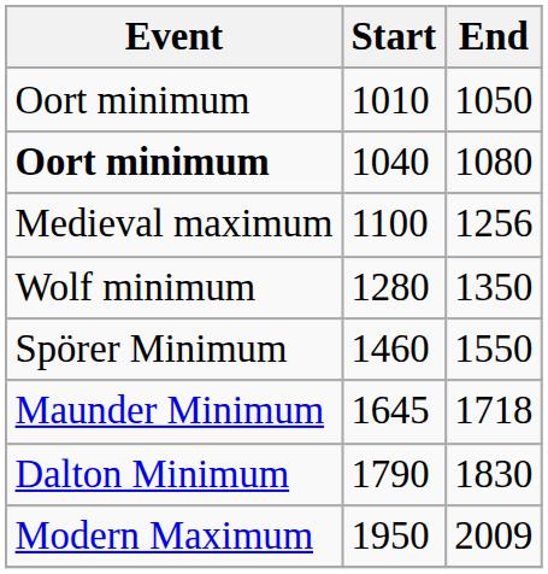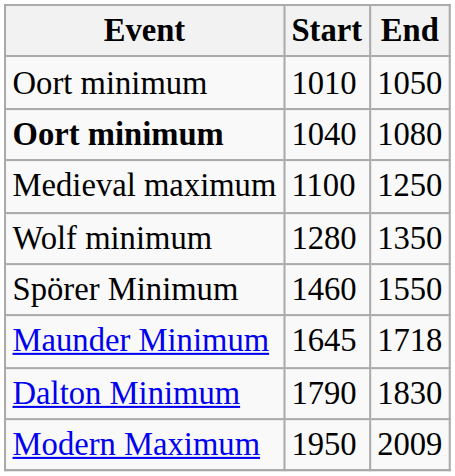1100 | End: 1256 -> 1250
